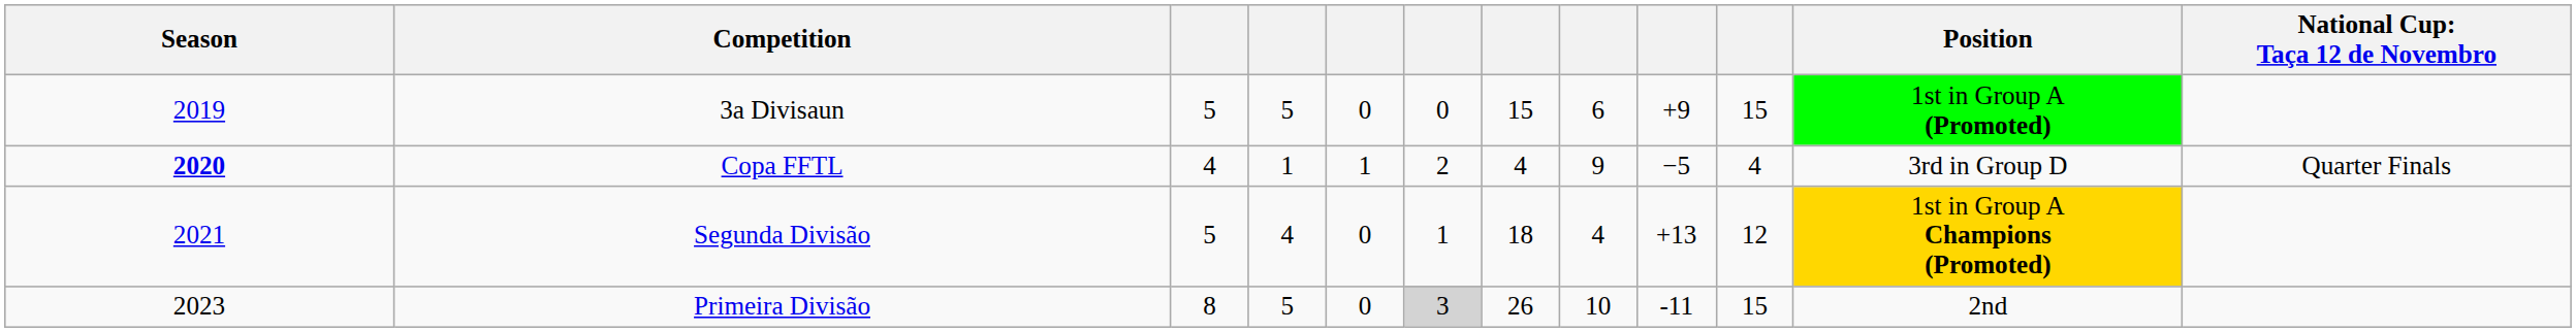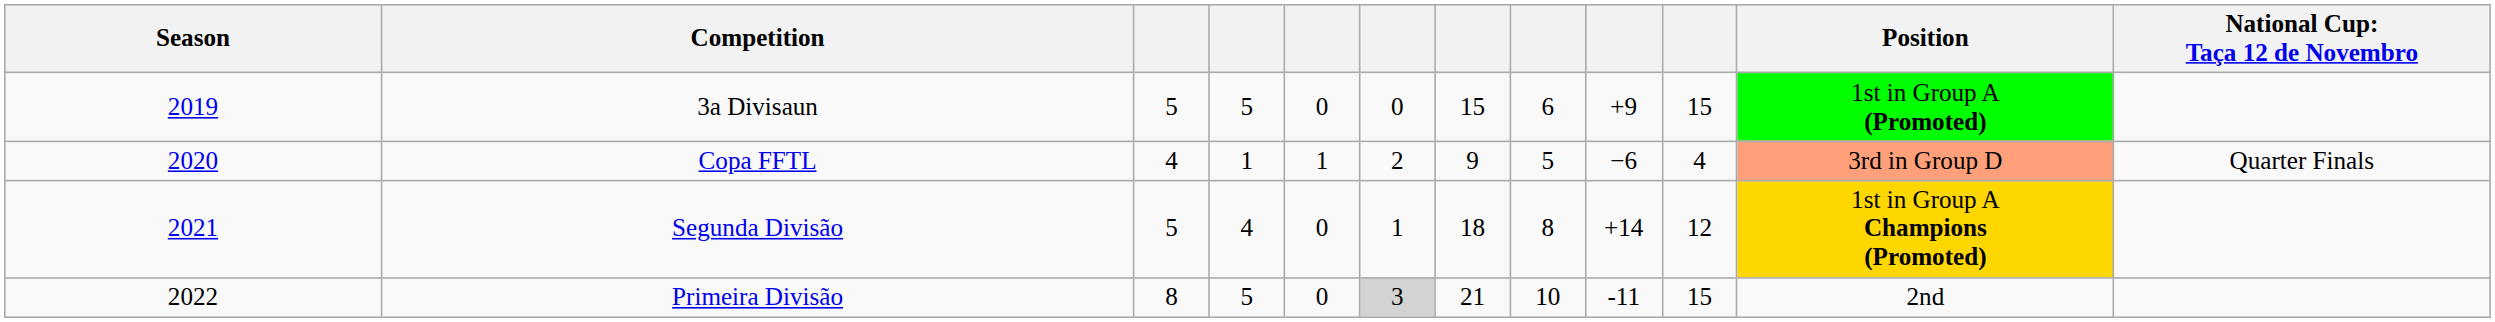Copa FFTL | Season: bold -> normal
Copa FFTL | column 7: 4 -> 9
Copa FFTL | column 8: 9 -> 5
Copa FFTL | column 9: −5 -> −6
Copa FFTL | Position: no background -> lightsalmon background
Segunda Divisão | column 8: 4 -> 8
Segunda Divisão | column 9: +13 -> +14
Primeira Divisão | Season: 2023 -> 2022
Primeira Divisão | column 7: 26 -> 21
